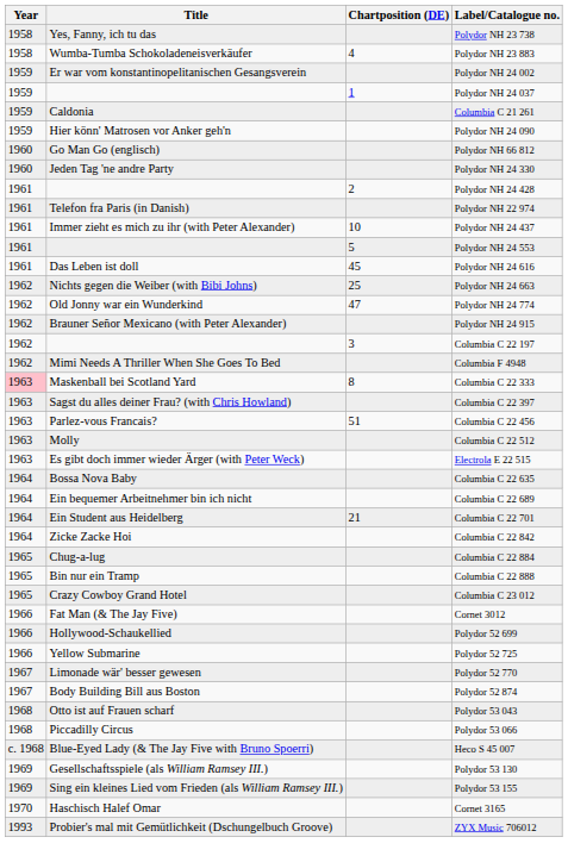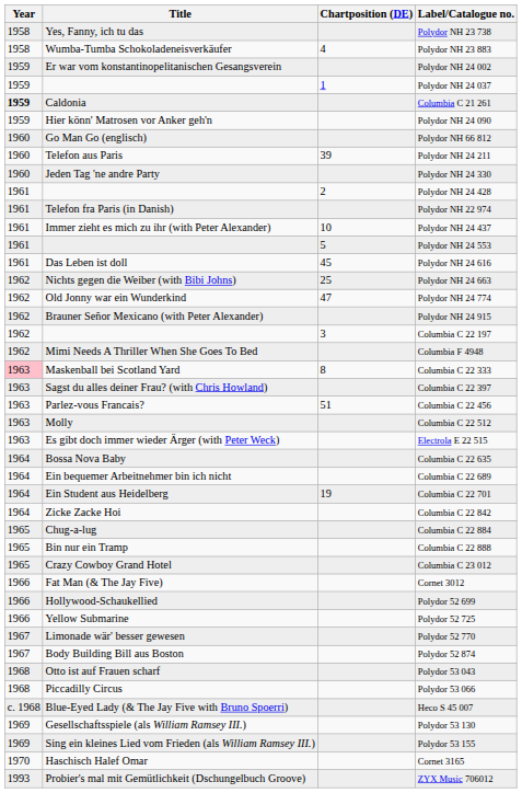Columbia C 21 261 | Year: normal -> bold
+ row: 1960 | Telefon aus Paris | 39 | Polydor NH 24 211
Columbia C 22 701 | Chartposition (DE): 21 -> 19
